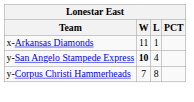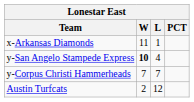y-Corpus Christi Hammerheads | L: 8 -> 7
+ row: Austin Turfcats | 2 | 12
